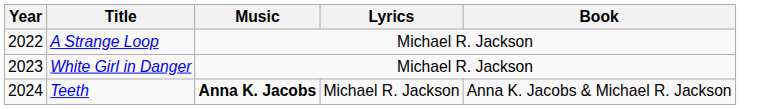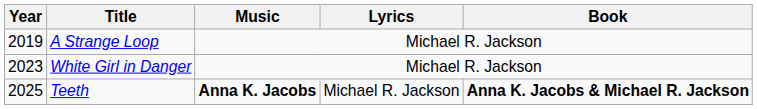A Strange Loop | Year: 2022 -> 2019
Teeth | Year: 2024 -> 2025
Teeth | Book: normal -> bold
